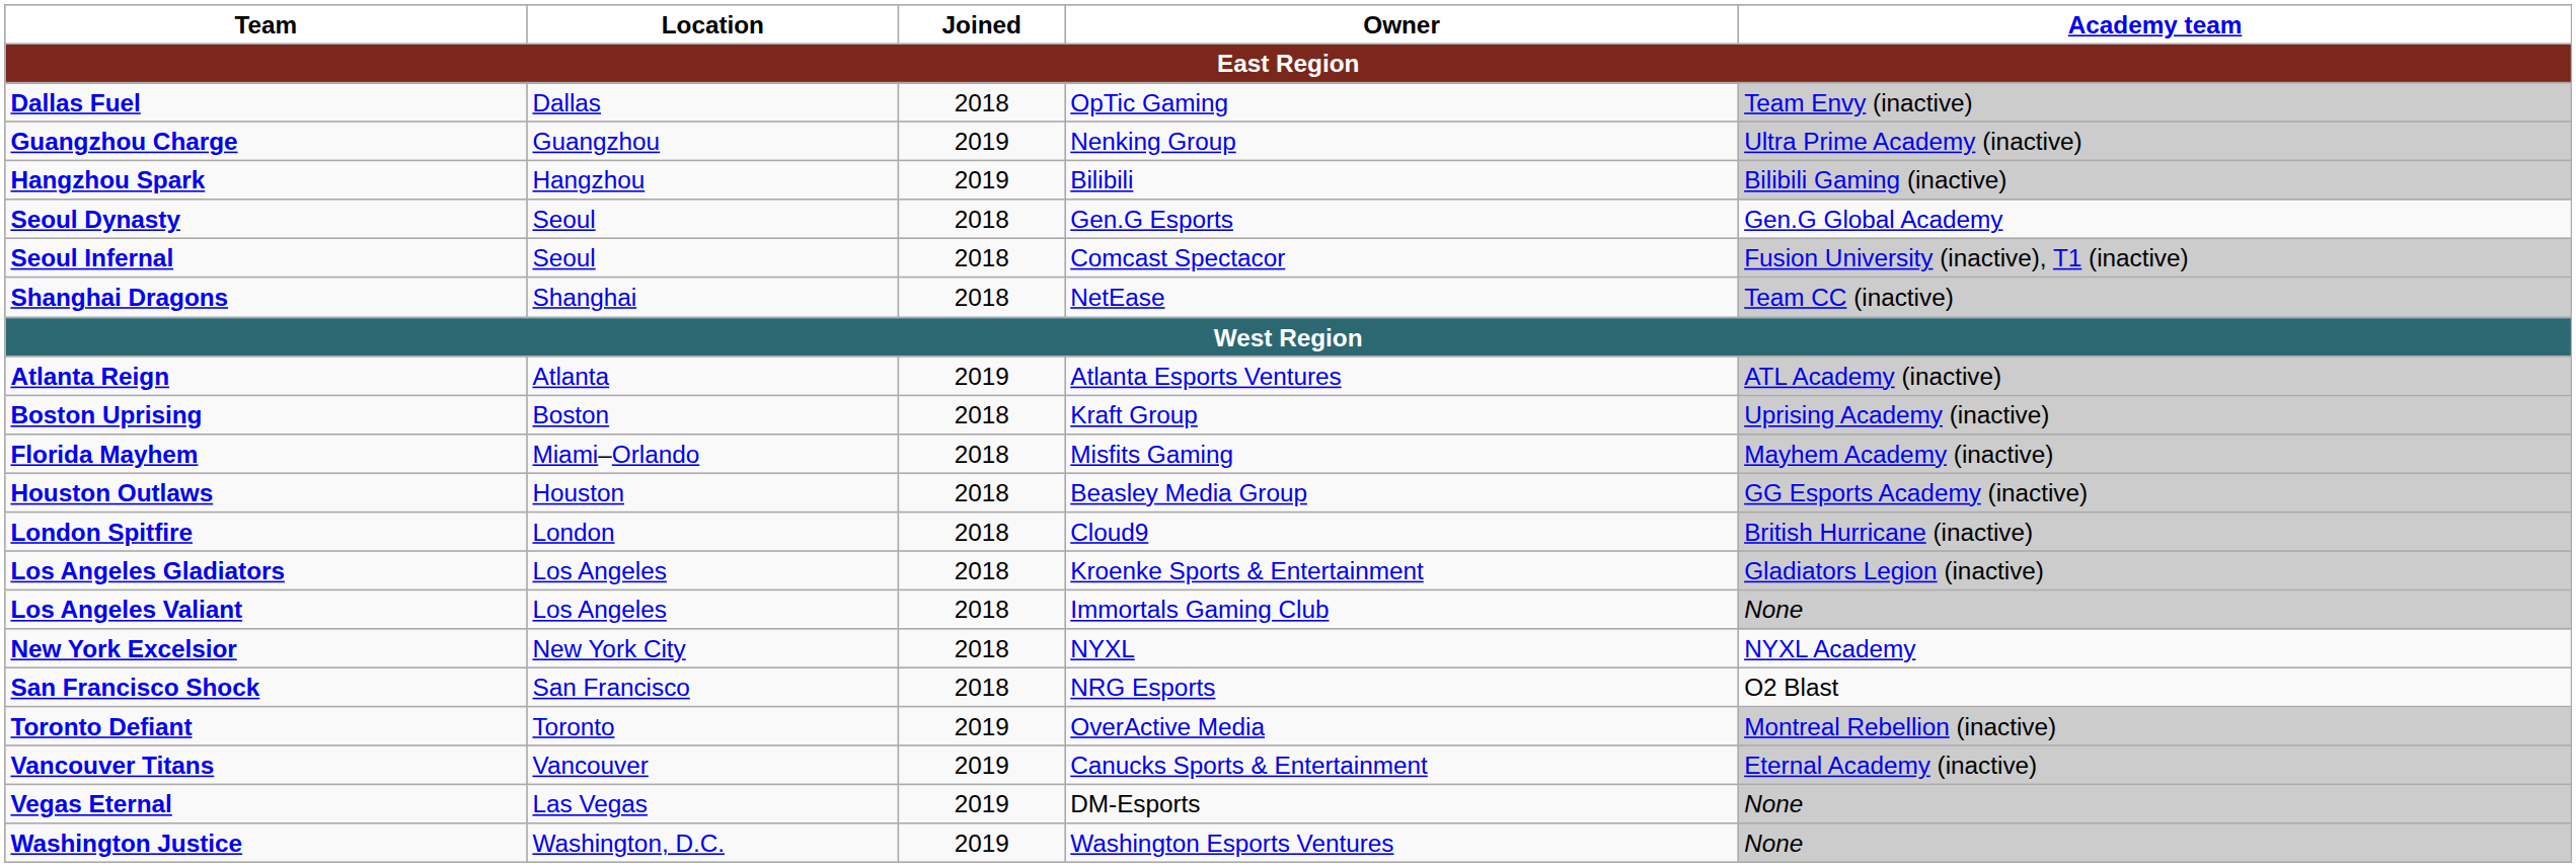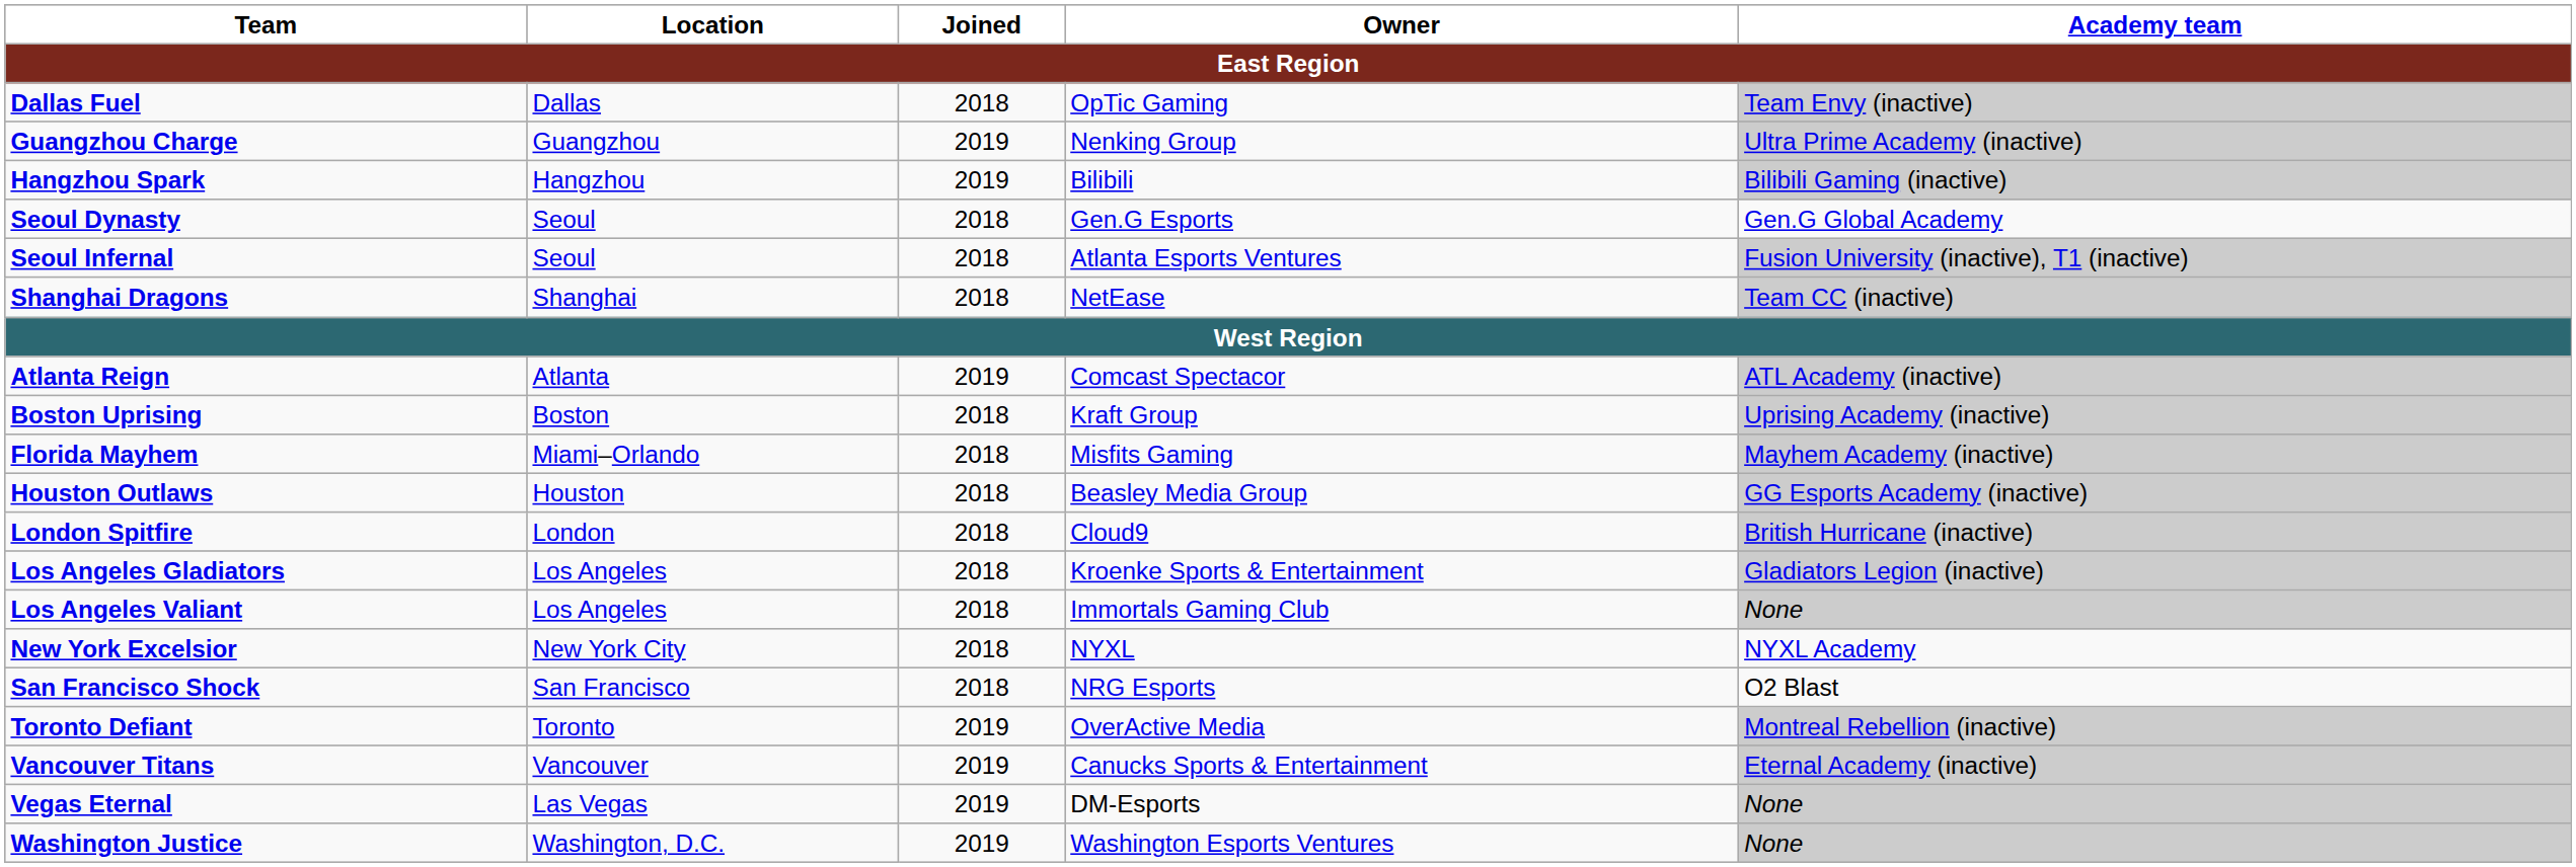Seoul Infernal | Owner: Comcast Spectacor -> Atlanta Esports Ventures
Atlanta Reign | Owner: Atlanta Esports Ventures -> Comcast Spectacor
